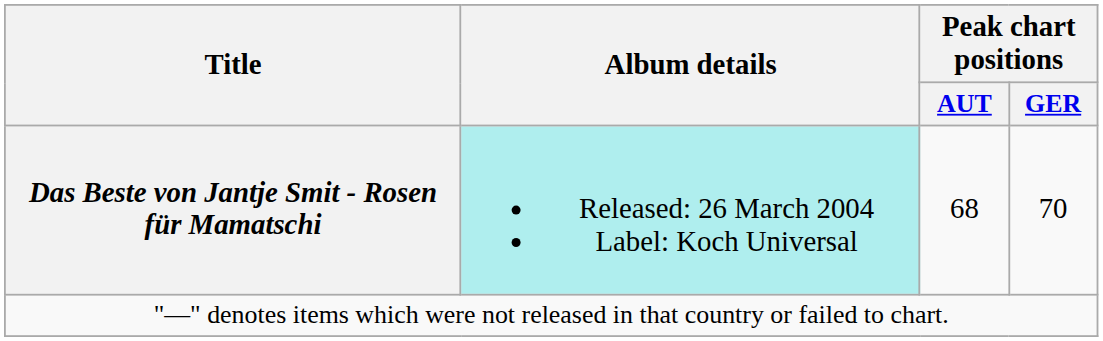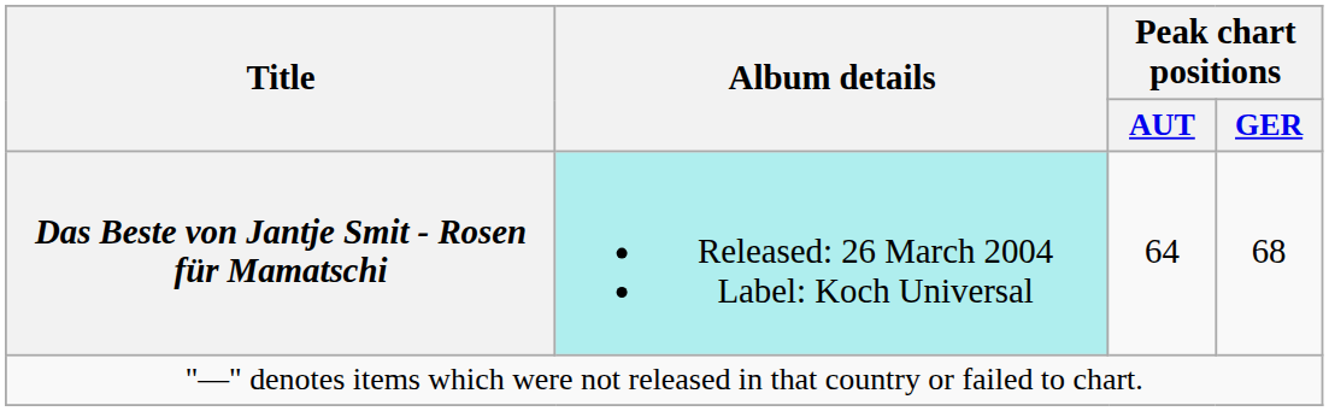Das Beste von Jantje Smit - Rosen für Mamatschi | Peak chart positions / AUT: 68 -> 64
Das Beste von Jantje Smit - Rosen für Mamatschi | Peak chart positions / GER: 70 -> 68
